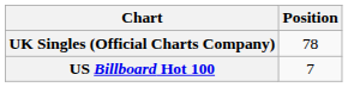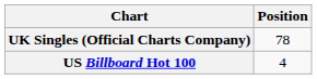US Billboard Hot 100 | Position: 7 -> 4
